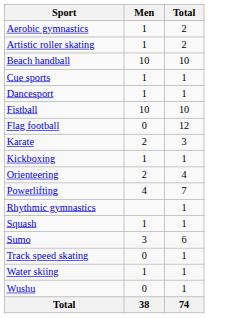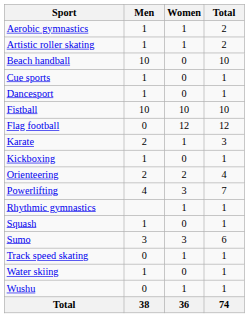+ column: Women | 1 | 1 | 0 | 0 | 0 | 10 | 12 | 1 | 0 | 2 | 3 | 1 | 0 | 3 | 1 | 0 | 1 | 36
